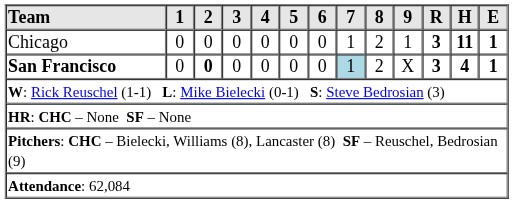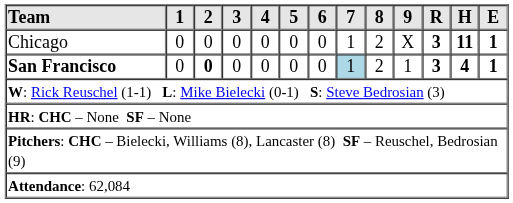Chicago | 9: 1 -> X
San Francisco | 9: X -> 1
